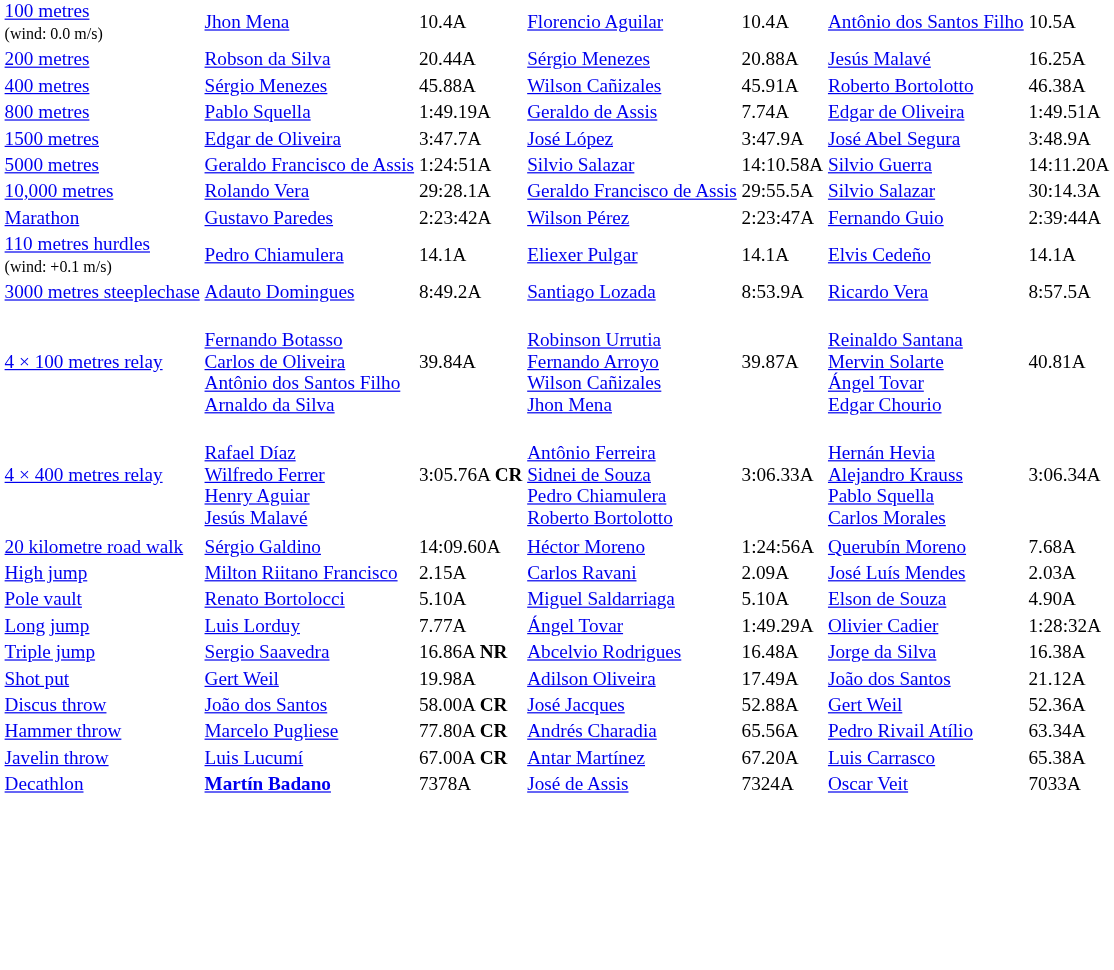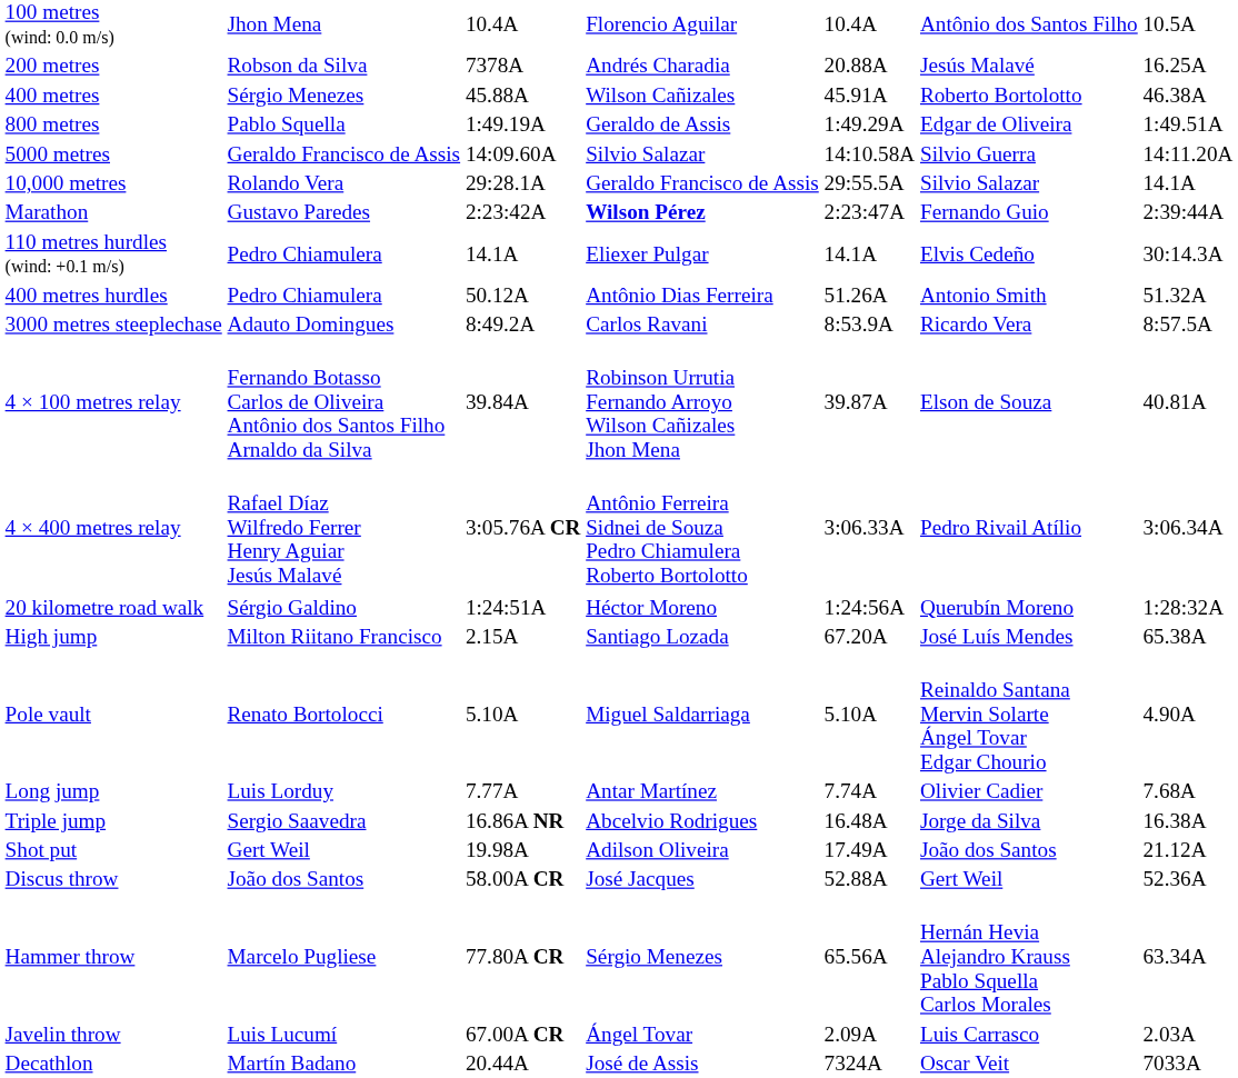200 metres | column 3: 20.44A -> 7378A
200 metres | column 4: Sérgio Menezes -> Andrés Charadia
800 metres | column 5: 7.74A -> 1:49.29A
- row: 1500 metres | Edgar de Oliveira | 3:47.7A | José López | 3:47.9A | José Abel Segura | 3:48.9A
5000 metres | column 3: 1:24:51A -> 14:09.60A
10,000 metres | column 7: 30:14.3A -> 14.1A
Marathon | column 4: normal -> bold
110 metres hurdles (wind: +0.1 m/s) | column 7: 14.1A -> 30:14.3A
+ row: 400 metres hurdles | Pedro Chiamulera | 50.12A | Antônio Dias Ferreira | 51.26A | Antonio Smith | 51.32A
3000 metres steeplechase | column 4: Santiago Lozada -> Carlos Ravani
4 × 100 metres relay | column 6: Reinaldo Santana Mervin Solarte Ángel Tovar Edgar Chourio -> Elson de Souza
4 × 400 metres relay | column 6: Hernán Hevia Alejandro Krauss Pablo Squella Carlos Morales -> Pedro Rivail Atílio
20 kilometre road walk | column 3: 14:09.60A -> 1:24:51A
20 kilometre road walk | column 7: 7.68A -> 1:28:32A
High jump | column 4: Carlos Ravani -> Santiago Lozada
High jump | column 5: 2.09A -> 67.20A
High jump | column 7: 2.03A -> 65.38A
Pole vault | column 6: Elson de Souza -> Reinaldo Santana Mervin Solarte Ángel Tovar Edgar Chourio
Long jump | column 4: Ángel Tovar -> Antar Martínez
Long jump | column 5: 1:49.29A -> 7.74A
Long jump | column 7: 1:28:32A -> 7.68A
Hammer throw | column 4: Andrés Charadia -> Sérgio Menezes
Hammer throw | column 6: Pedro Rivail Atílio -> Hernán Hevia Alejandro Krauss Pablo Squella Carlos Morales
Javelin throw | column 4: Antar Martínez -> Ángel Tovar
Javelin throw | column 5: 67.20A -> 2.09A
Javelin throw | column 7: 65.38A -> 2.03A
Decathlon | column 2: bold -> normal
Decathlon | column 3: 7378A -> 20.44A
